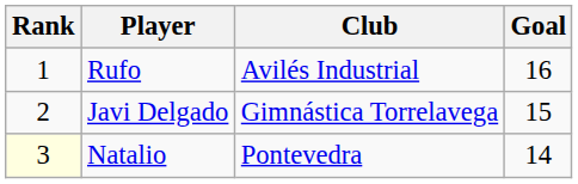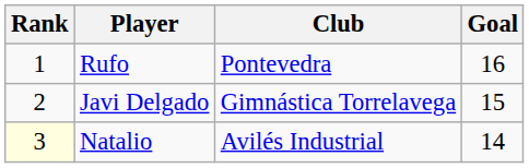Rufo | Club: Avilés Industrial -> Pontevedra
Natalio | Club: Pontevedra -> Avilés Industrial
